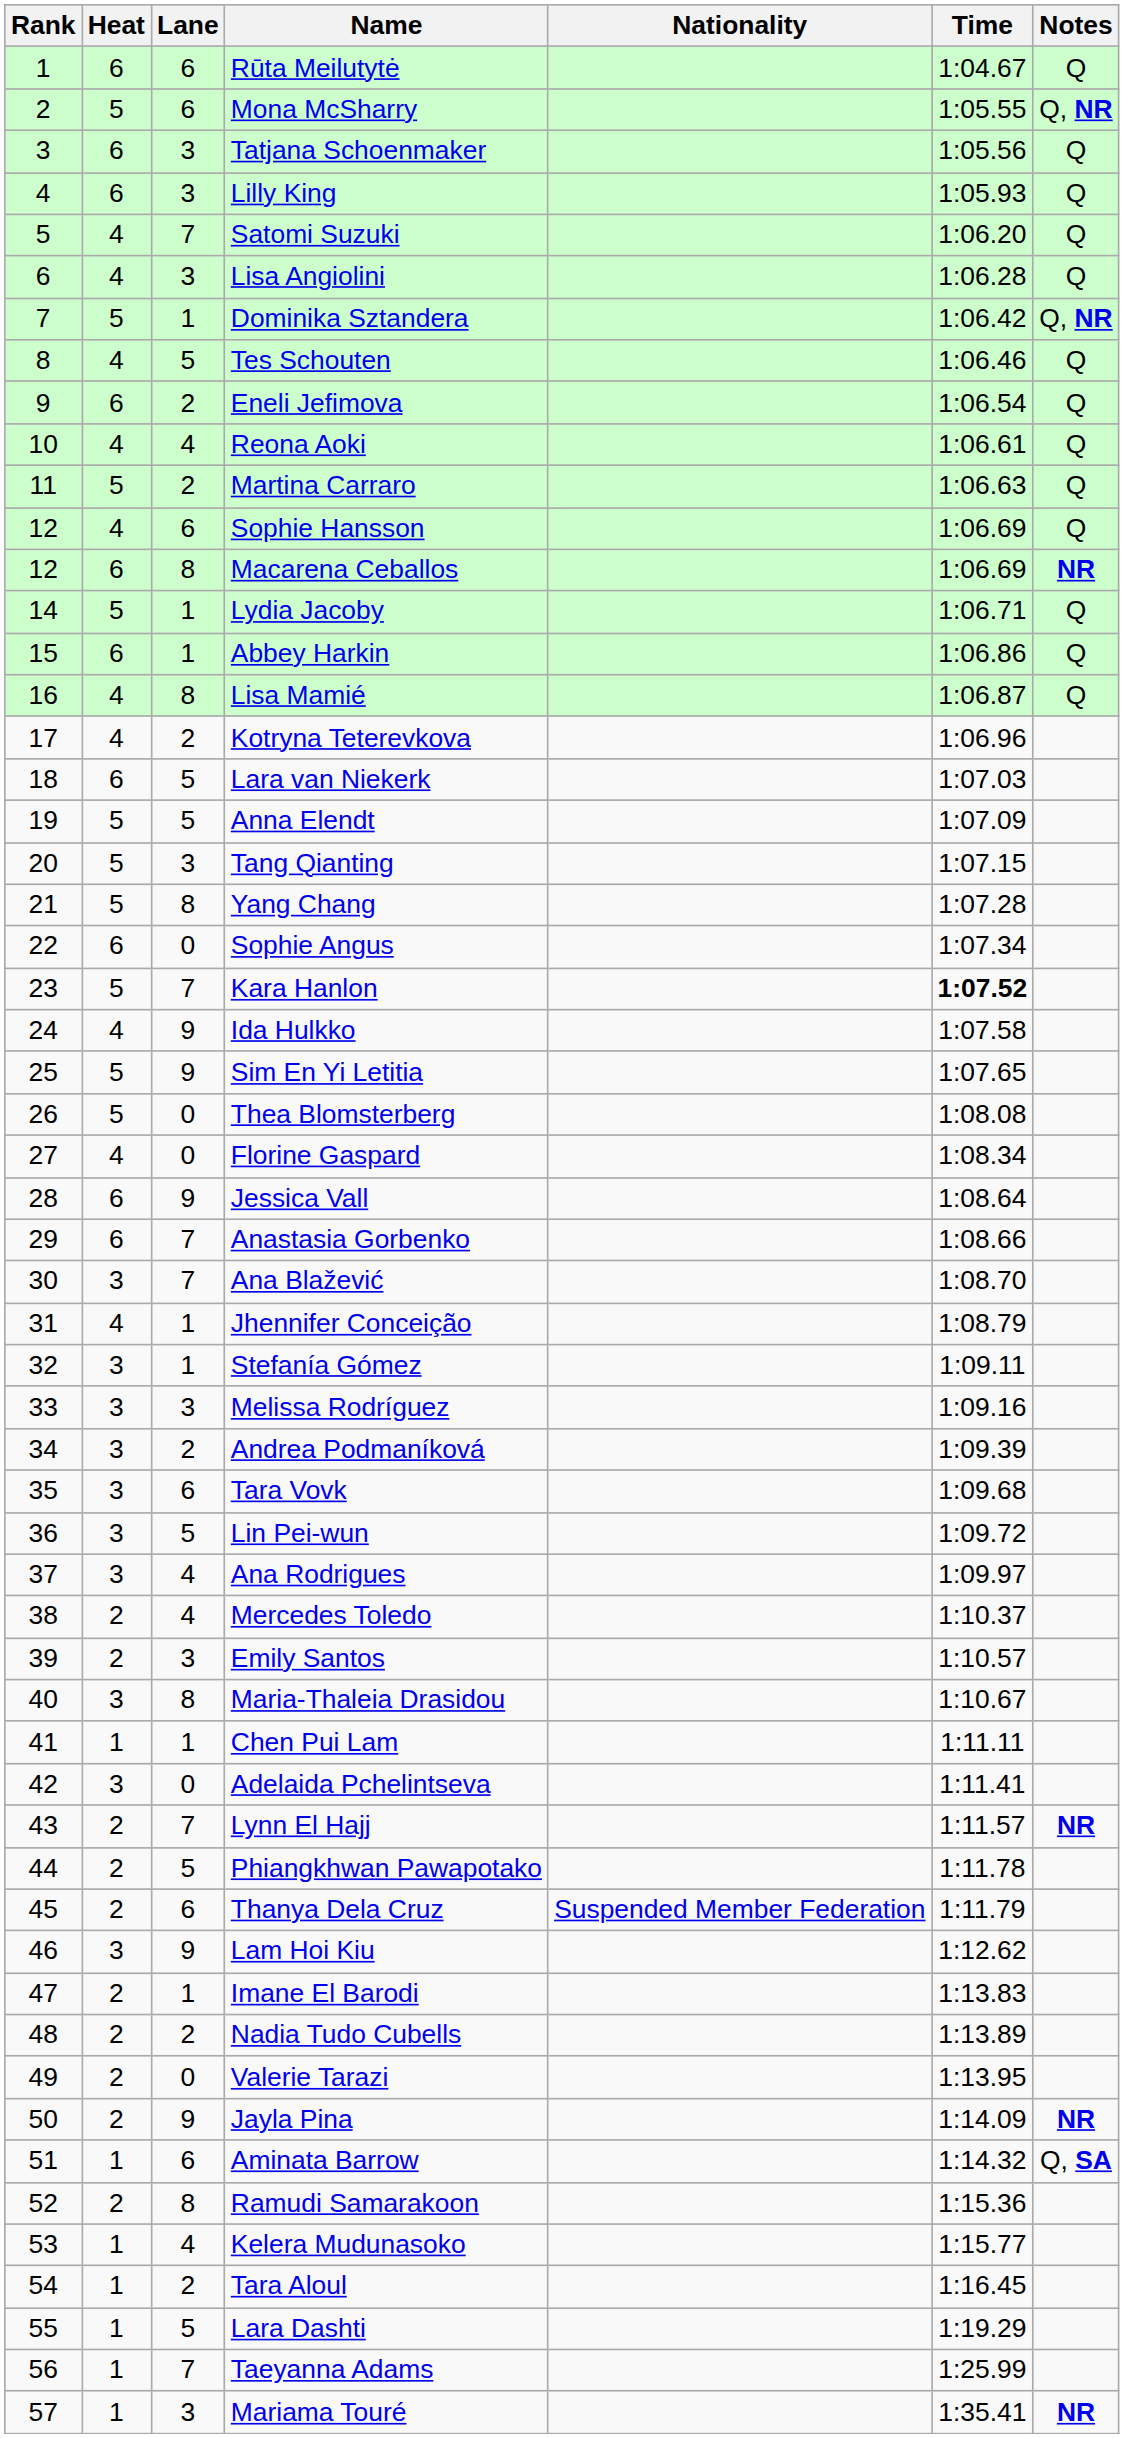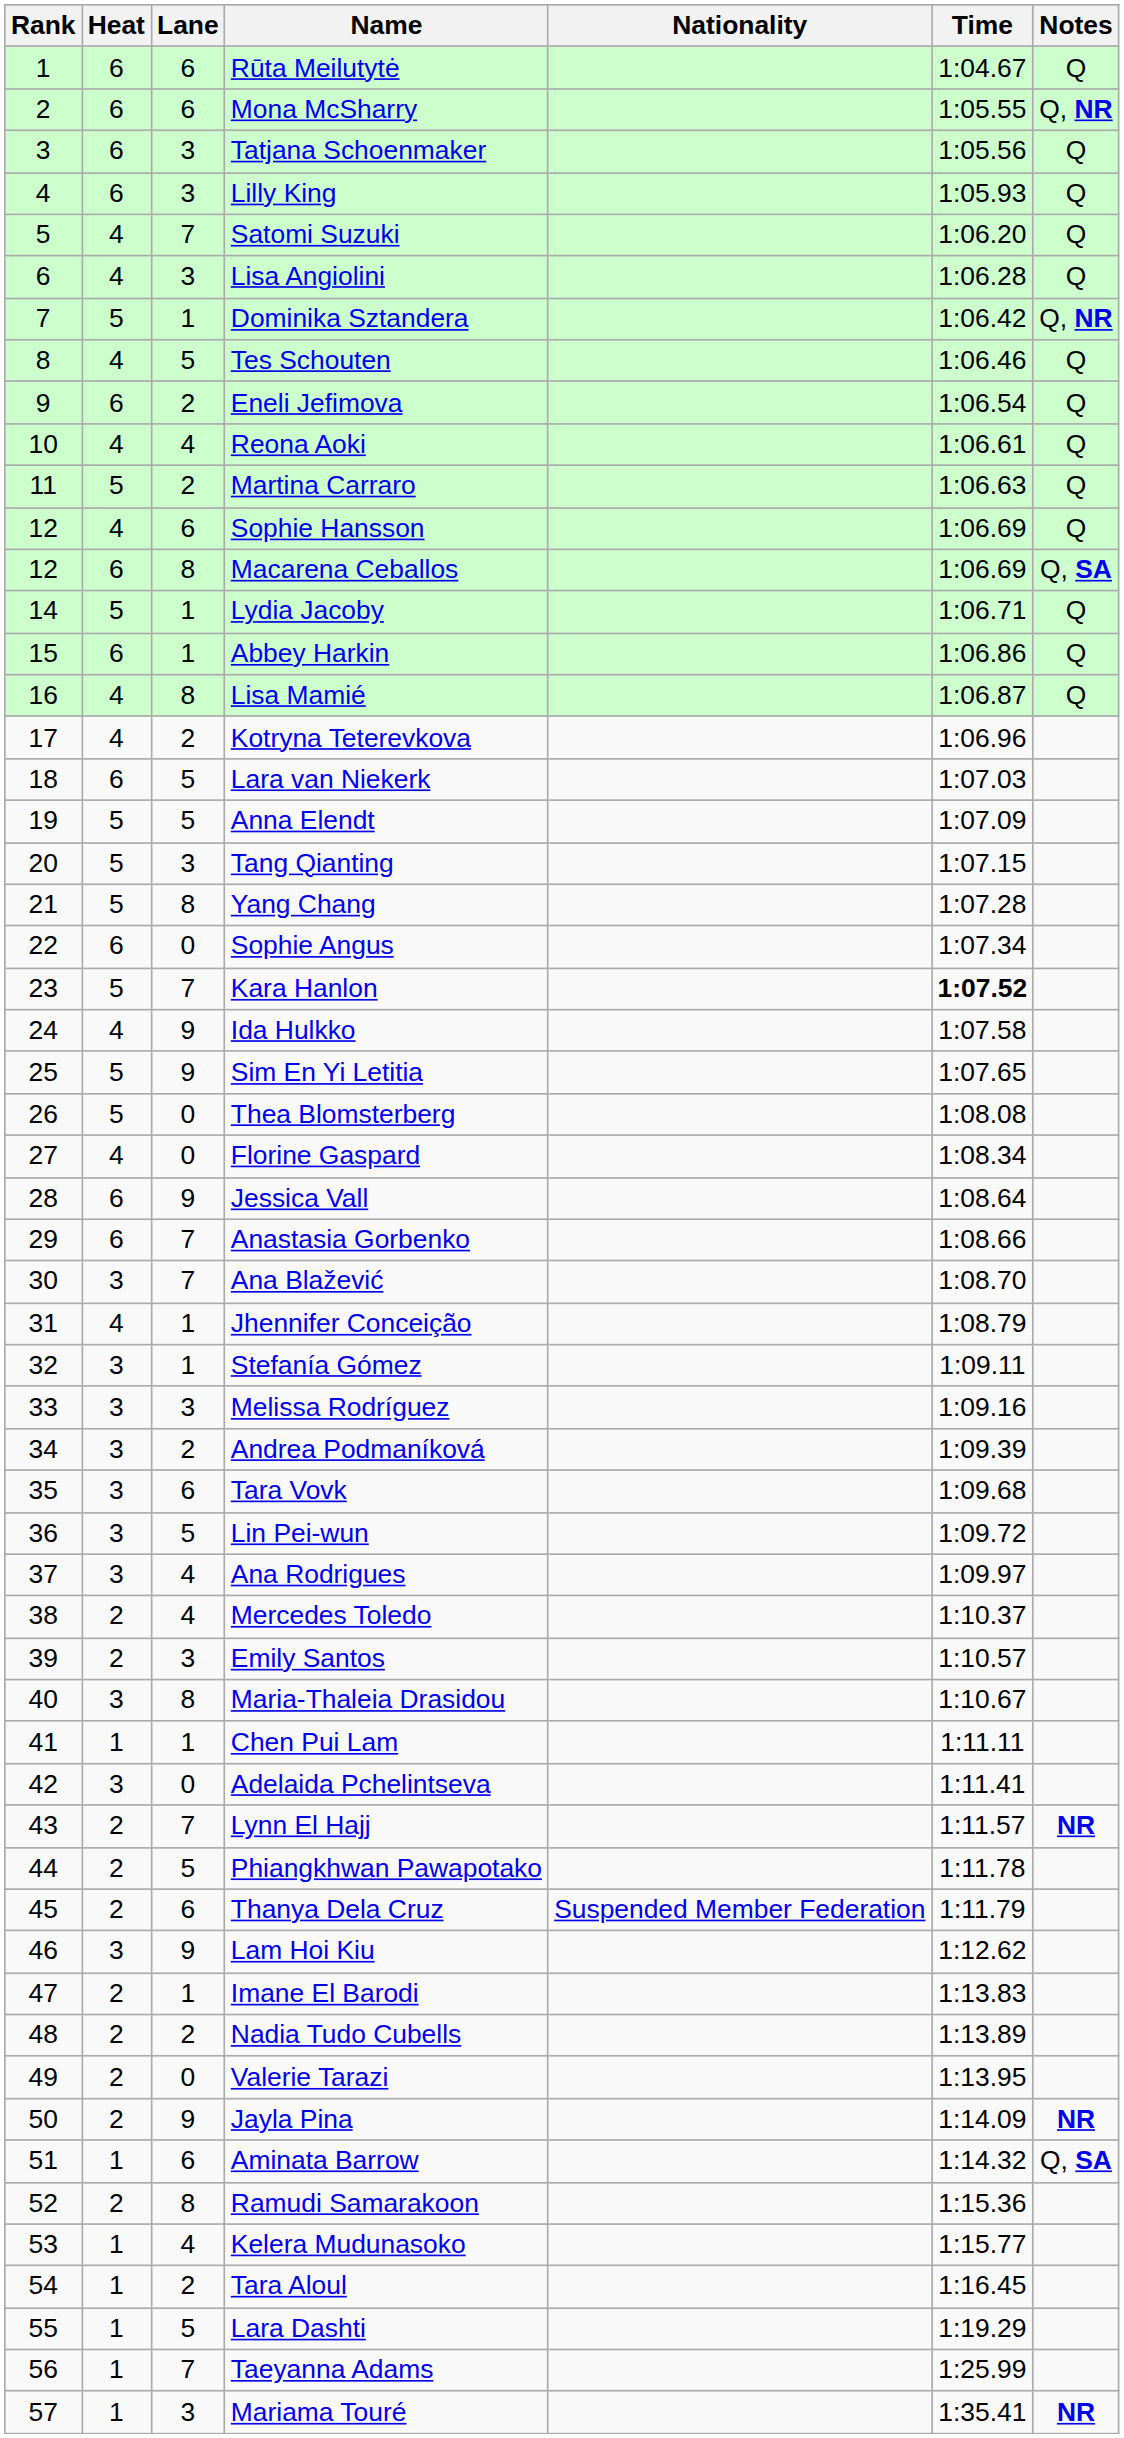Mona McSharry | Heat: 5 -> 6
Macarena Ceballos | Notes: NR -> Q, SA
